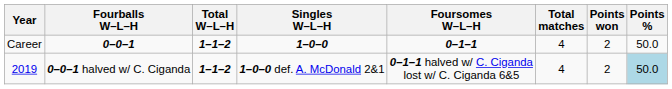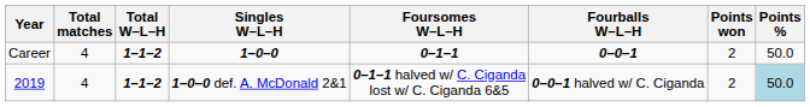columns swapped: Total matches <-> Fourballs W–L–H
